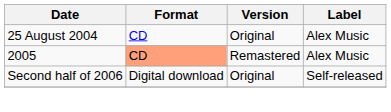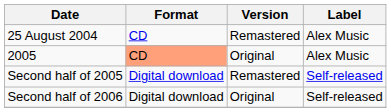25 August 2004 | Version: Original -> Remastered
2005 | Version: Remastered -> Original
+ row: Second half of 2005 | Digital download | Remastered | Self-released
